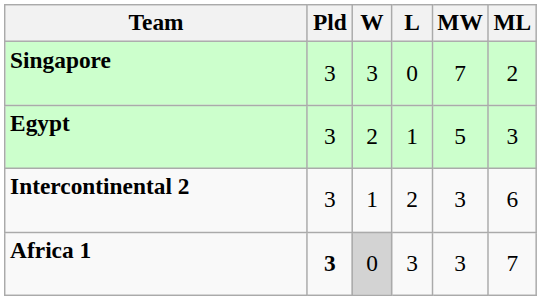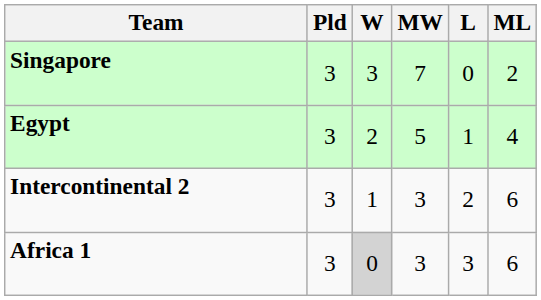columns swapped: L <-> MW
Egypt | ML: 3 -> 4
Africa 1 | Pld: bold -> normal
Africa 1 | ML: 7 -> 6
